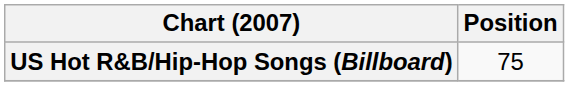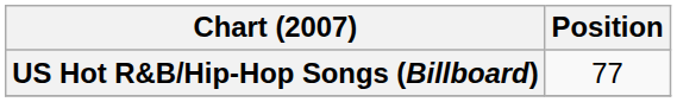US Hot R&B/Hip-Hop Songs (Billboard) | Position: 75 -> 77
